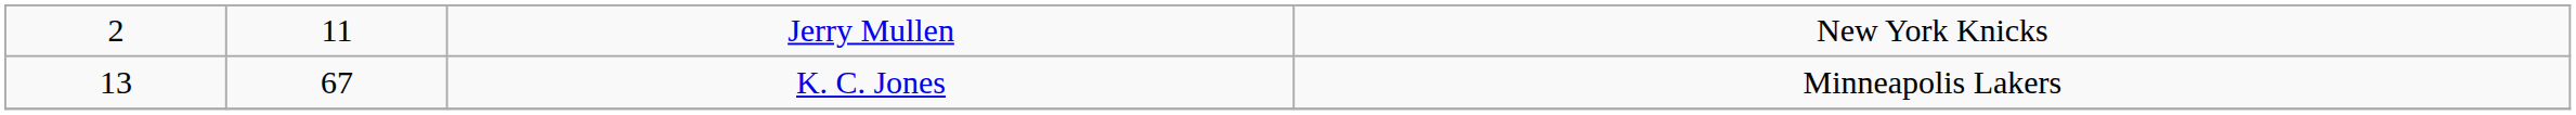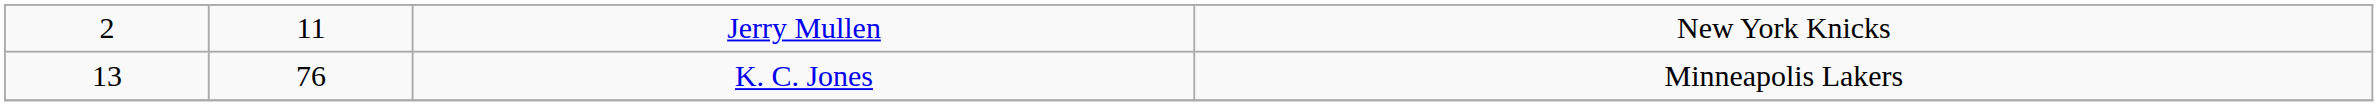K. C. Jones | column 2: 67 -> 76
